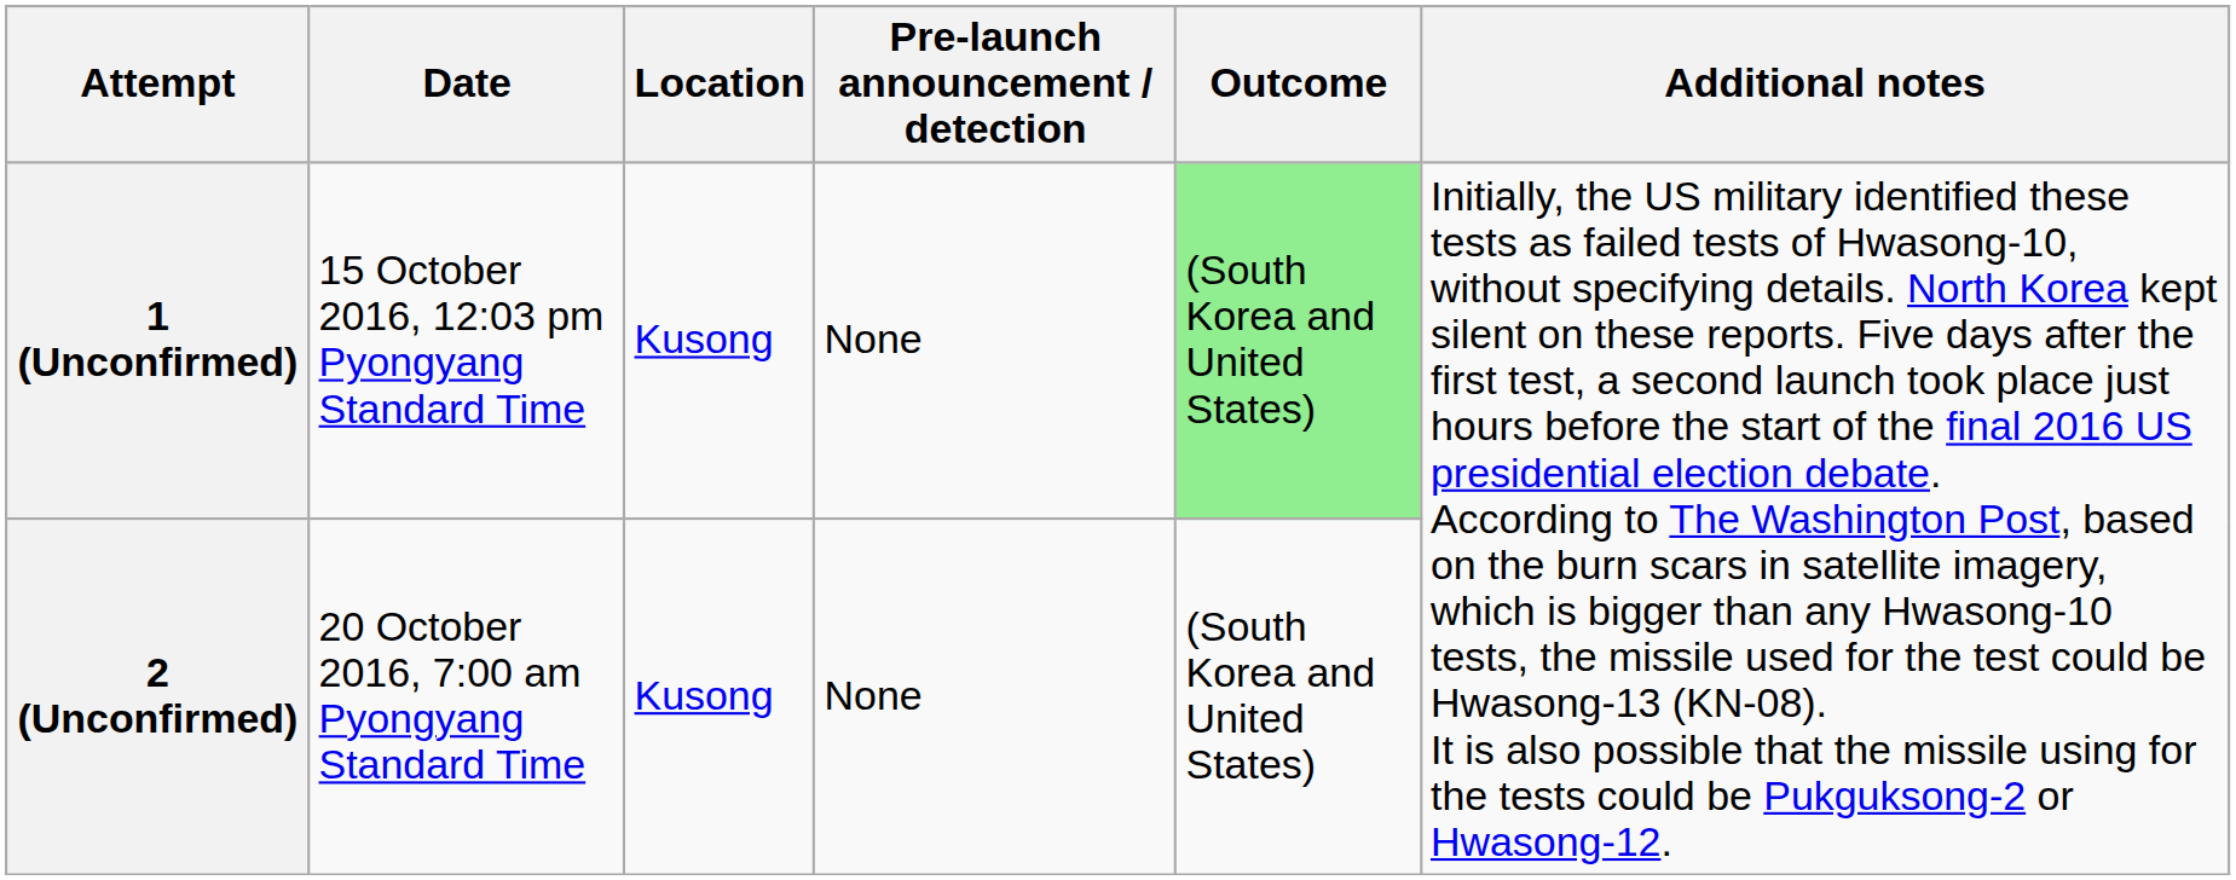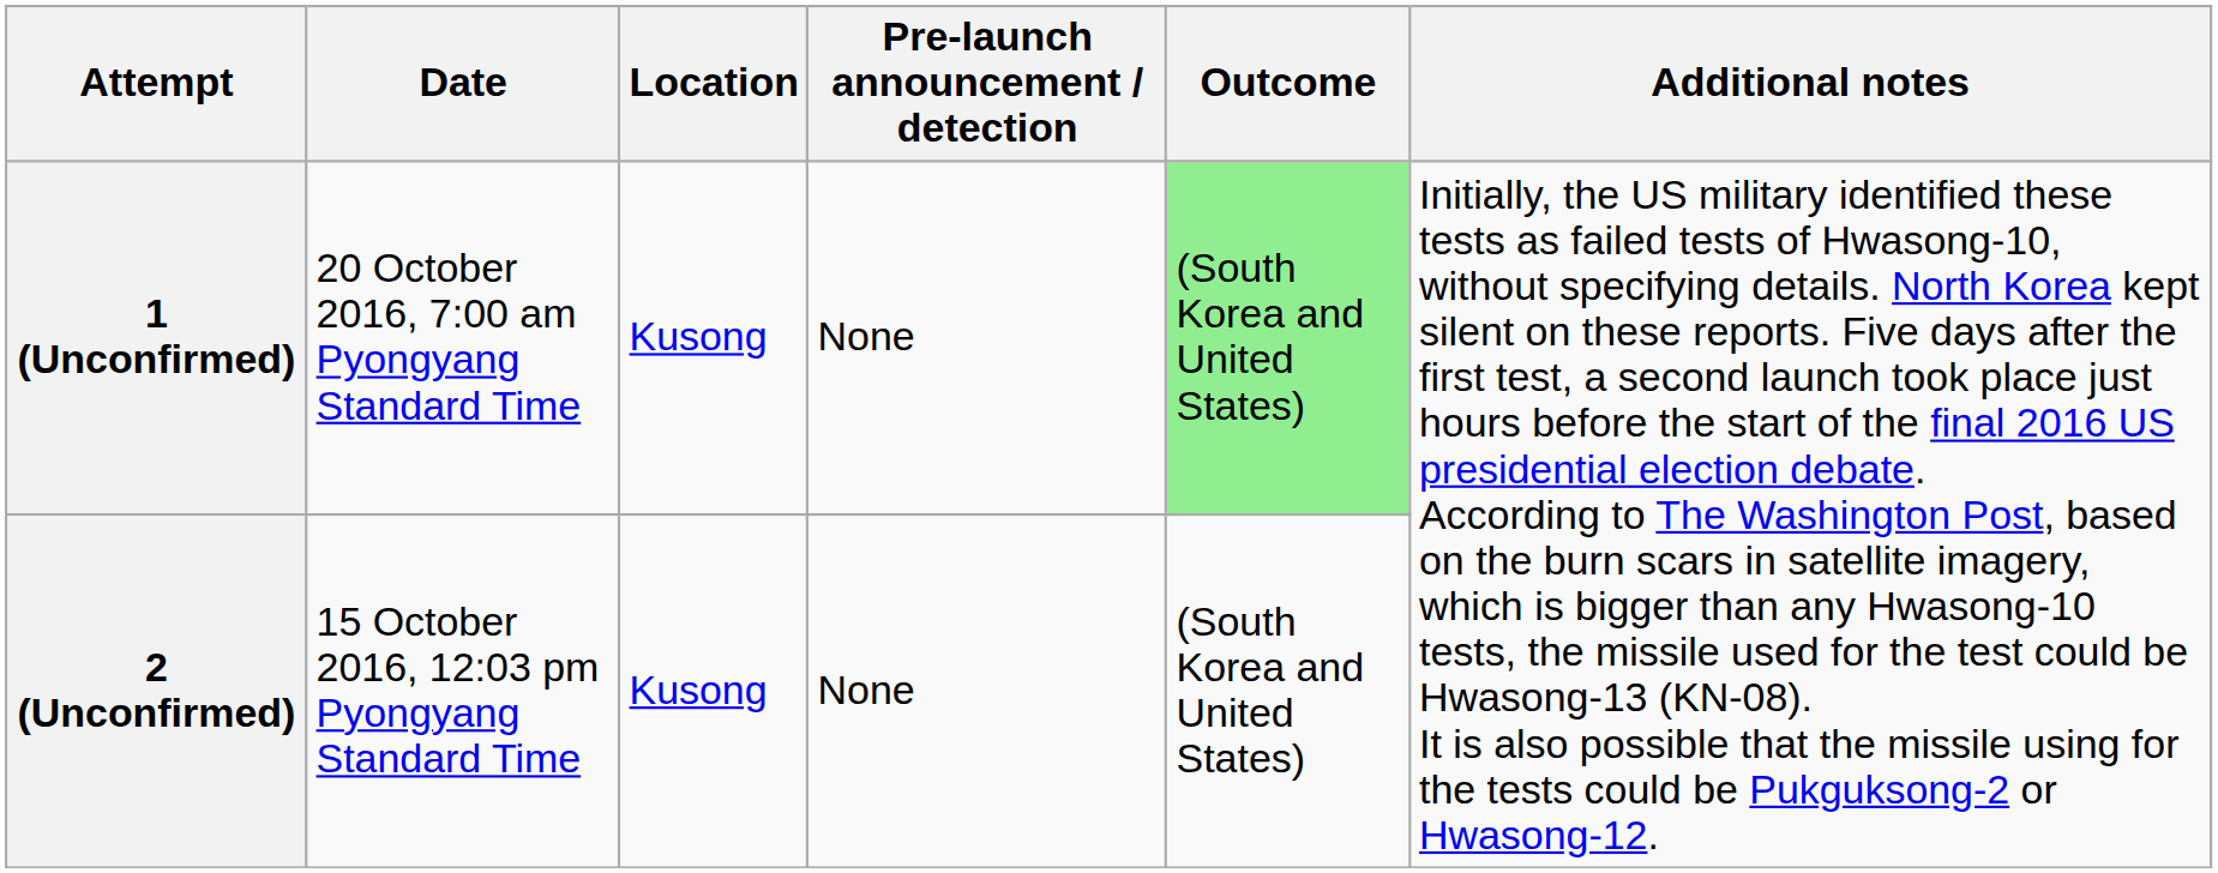1 (Unconfirmed) | Date: 15 October 2016, 12:03 pm Pyongyang Standard Time -> 20 October 2016, 7:00 am Pyongyang Standard Time
2 (Unconfirmed) | Date: 20 October 2016, 7:00 am Pyongyang Standard Time -> 15 October 2016, 12:03 pm Pyongyang Standard Time
